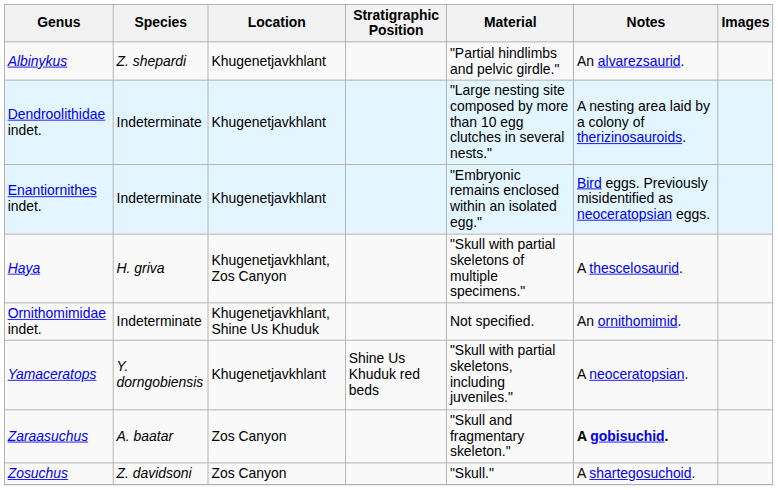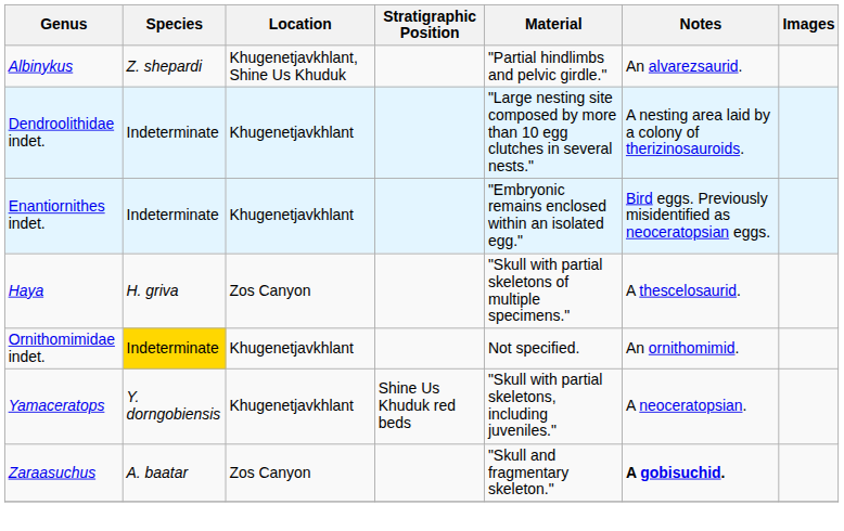Albinykus | Location: Khugenetjavkhlant -> Khugenetjavkhlant, Shine Us Khuduk
Haya | Location: Khugenetjavkhlant, Zos Canyon -> Zos Canyon
Ornithomimidae indet. | Species: no background -> gold background
Ornithomimidae indet. | Location: Khugenetjavkhlant, Shine Us Khuduk -> Khugenetjavkhlant
- row: Zosuchus | Z. davidsoni | Zos Canyon | "Skull." | A shartegosuchoid.
